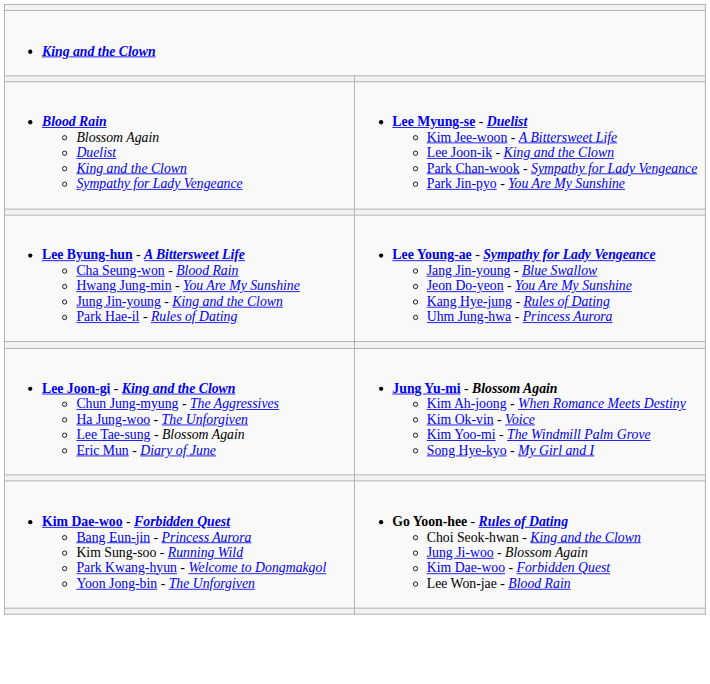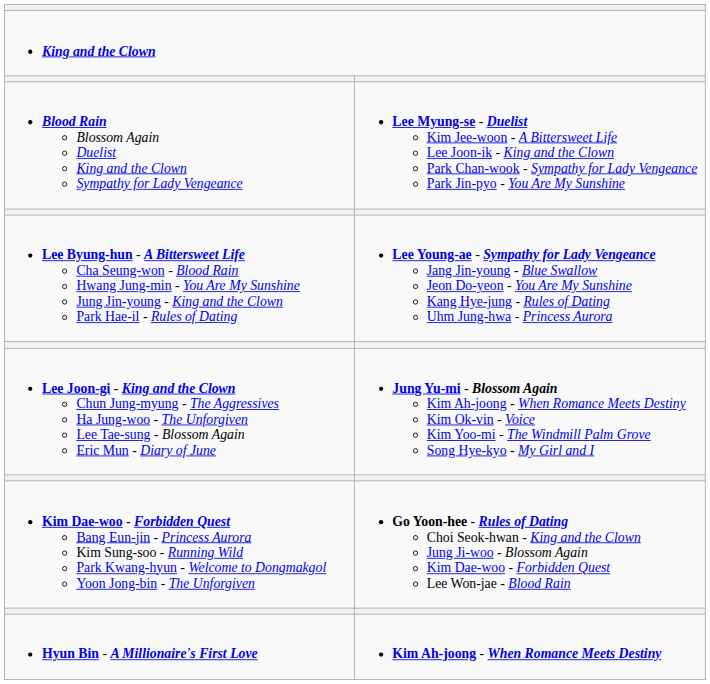+ row: Hyun Bin - A Millionaire's First Love | Kim Ah-joong - When Romance Meets Destiny
